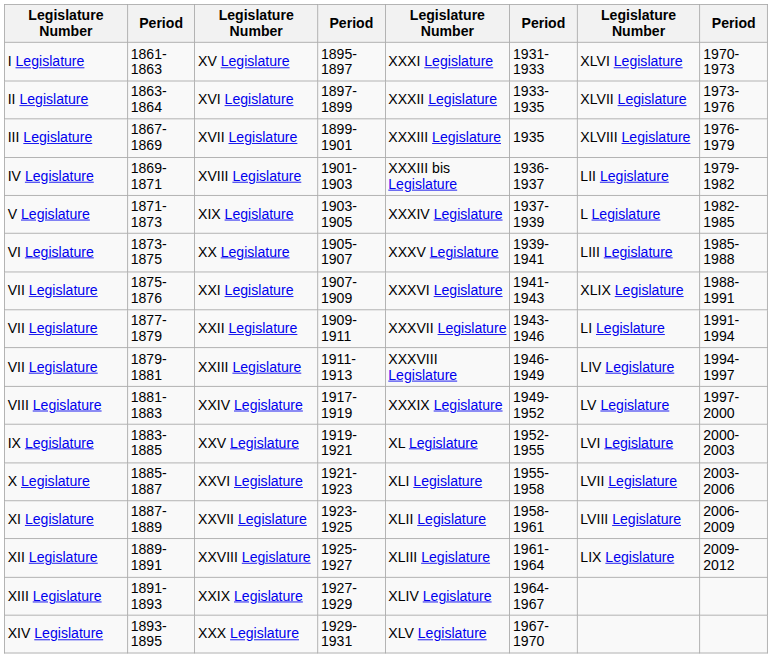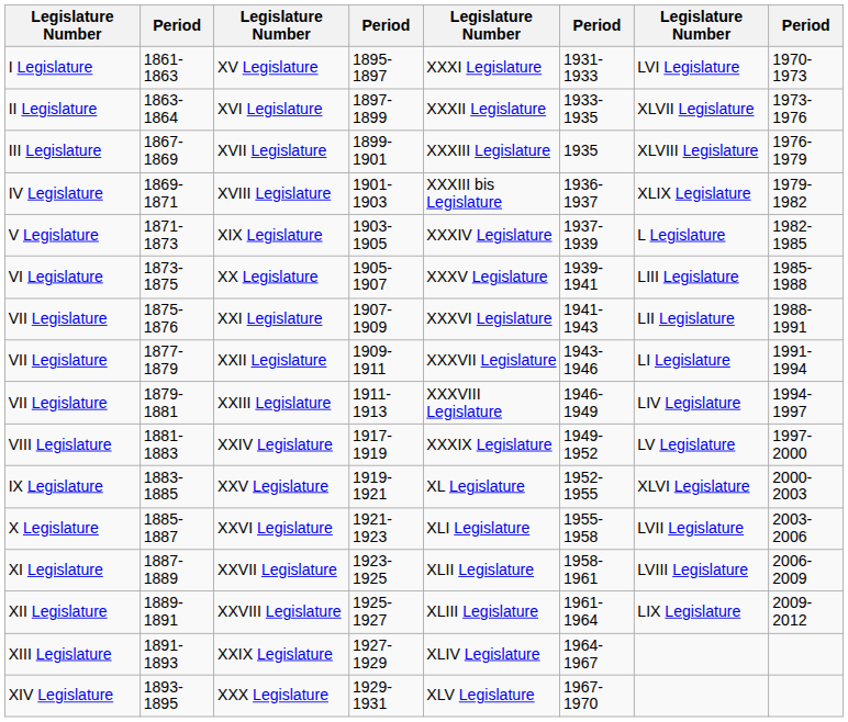XV Legislature | column 7: XLVI Legislature -> LVI Legislature
XVIII Legislature | column 7: LII Legislature -> XLIX Legislature
XXI Legislature | column 7: XLIX Legislature -> LII Legislature
XXV Legislature | column 7: LVI Legislature -> XLVI Legislature
